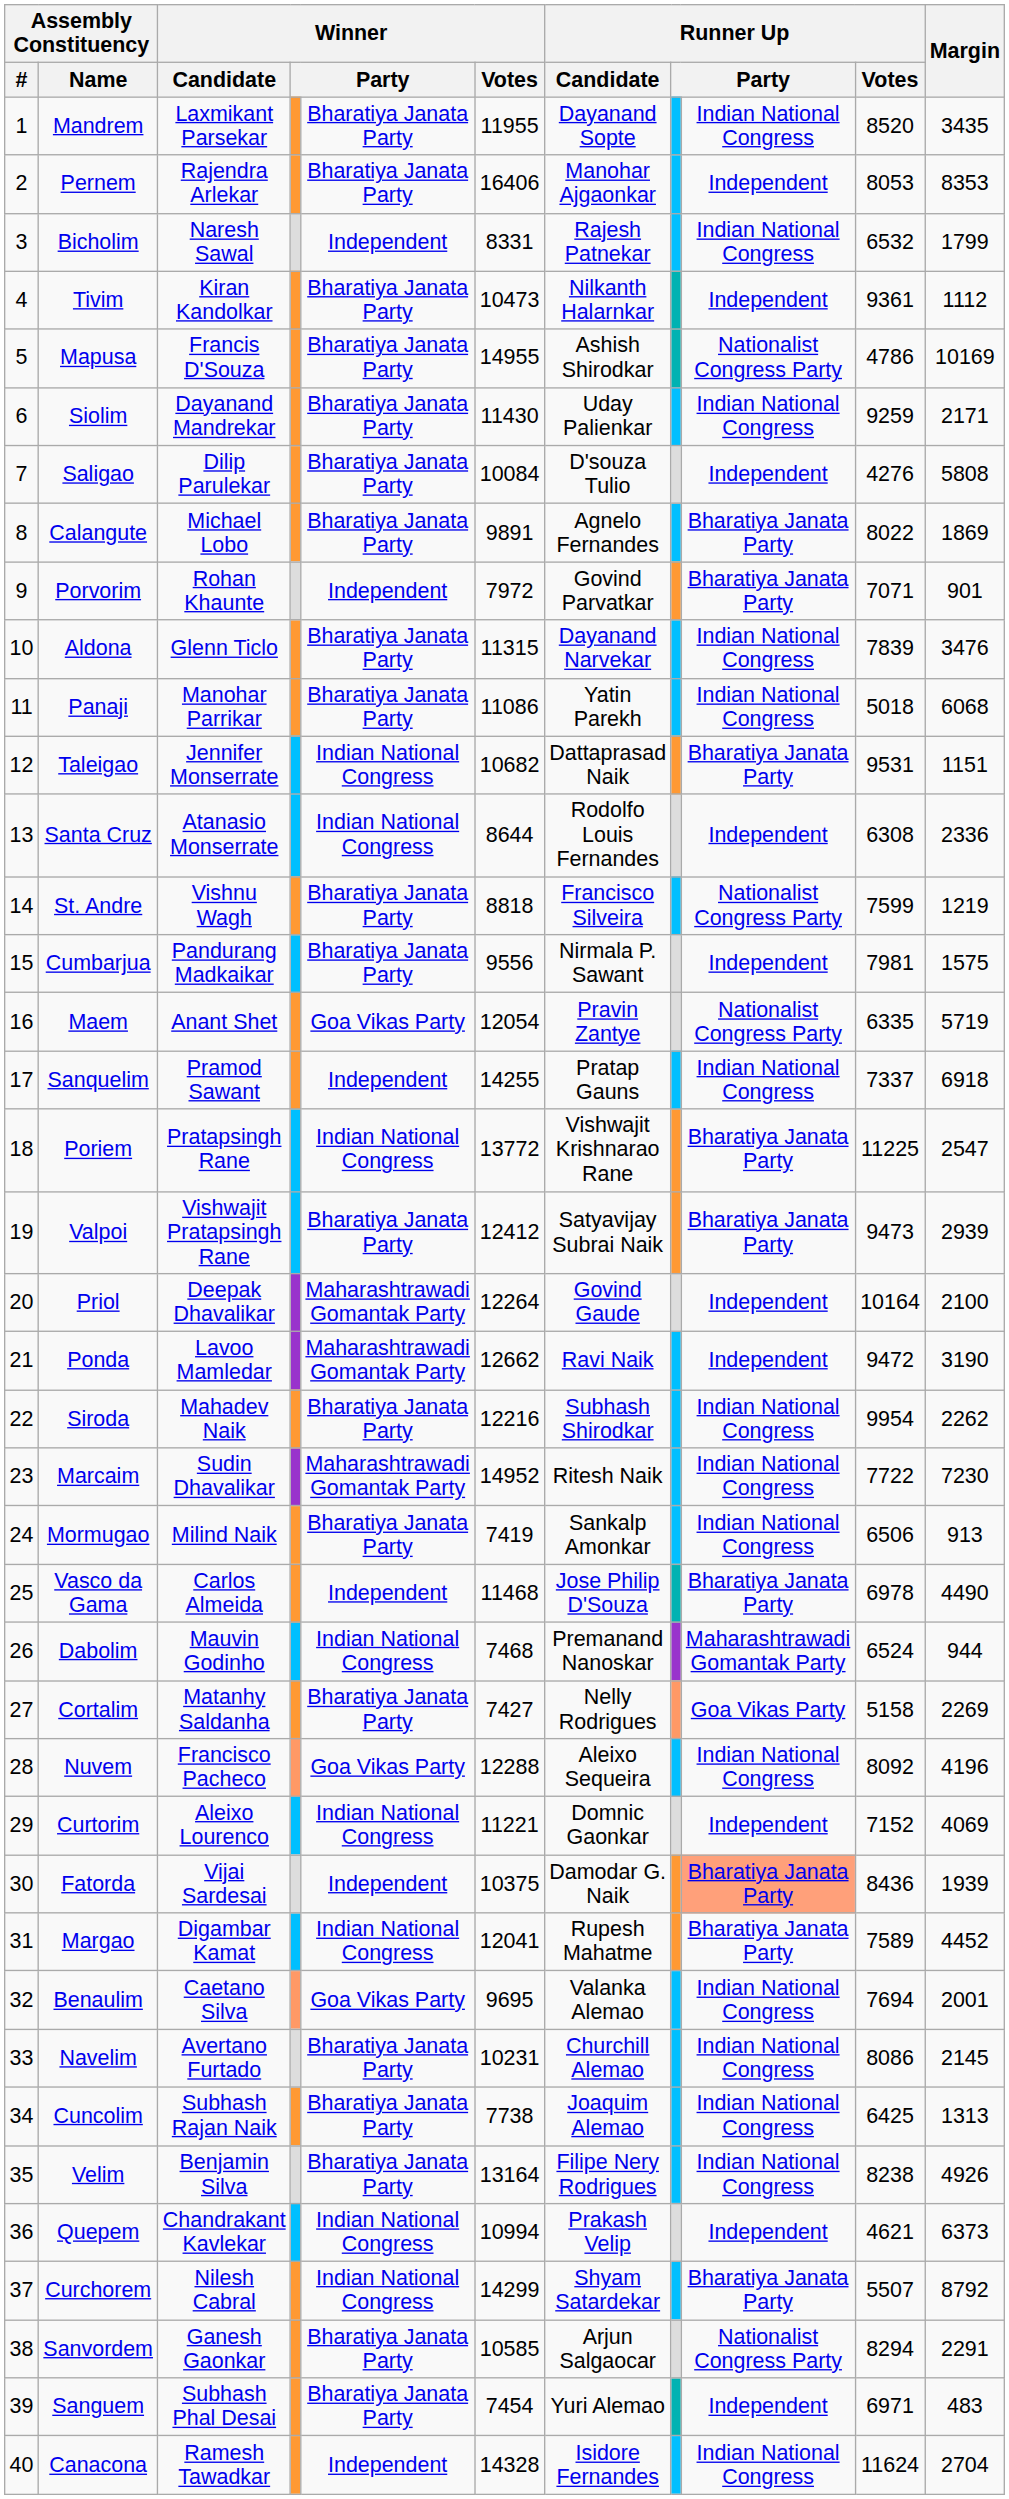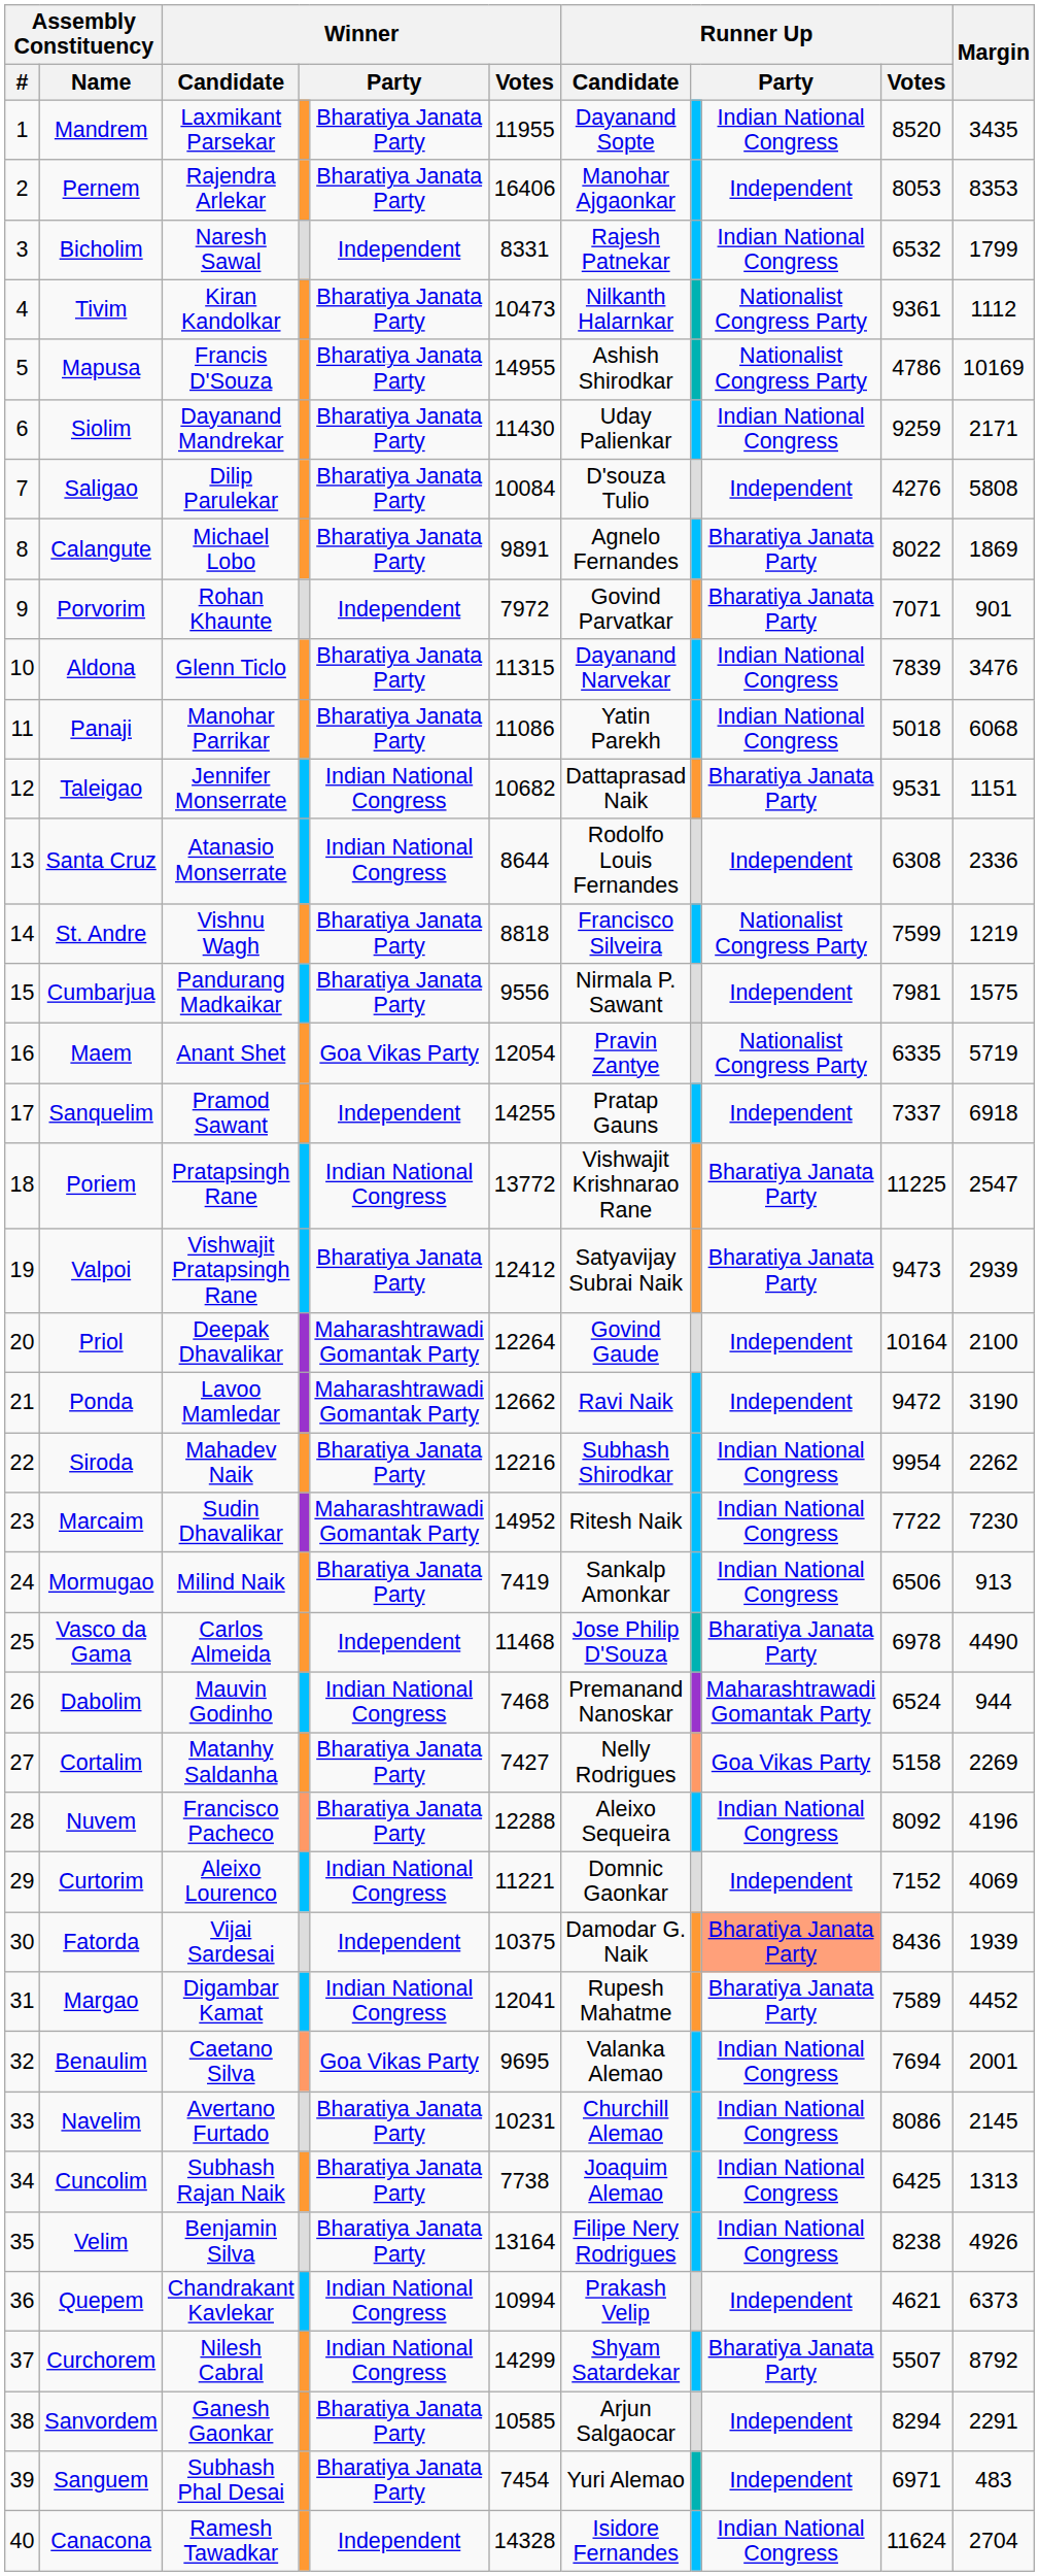Tivim | column 9: Independent -> Nationalist Congress Party
Sanquelim | column 9: Indian National Congress -> Independent
Nuvem | column 5: Goa Vikas Party -> Bharatiya Janata Party
Sanvordem | column 9: Nationalist Congress Party -> Independent
